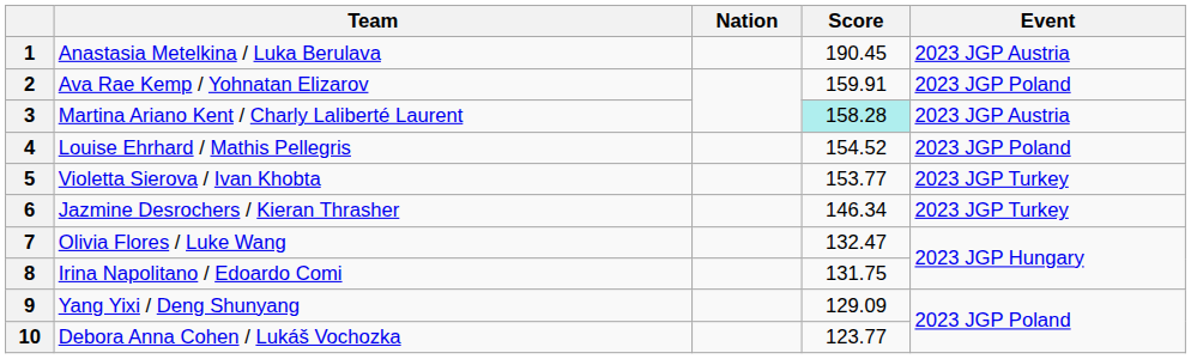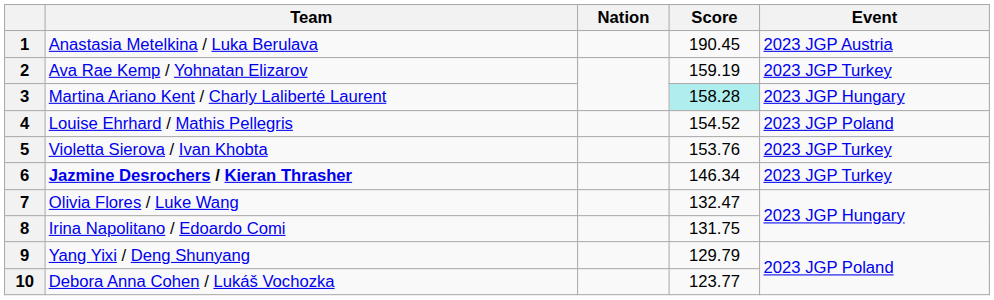2 | Score: 159.91 -> 159.19
2 | Event: 2023 JGP Poland -> 2023 JGP Turkey
3 | Event: 2023 JGP Austria -> 2023 JGP Hungary
5 | Score: 153.77 -> 153.76
6 | Team: normal -> bold
9 | Score: 129.09 -> 129.79
